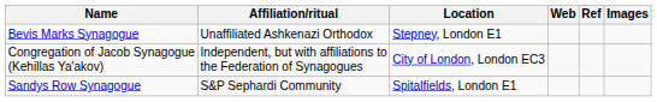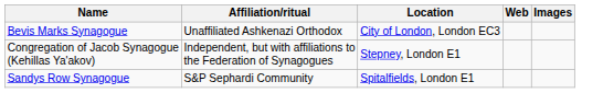- column: Ref
Bevis Marks Synagogue | Location: Stepney, London E1 -> City of London, London EC3
Congregation of Jacob Synagogue (Kehillas Ya'akov) | Location: City of London, London EC3 -> Stepney, London E1
